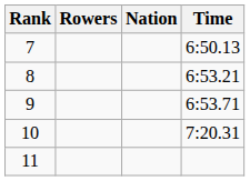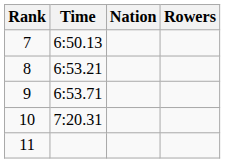columns swapped: Rowers <-> Time
